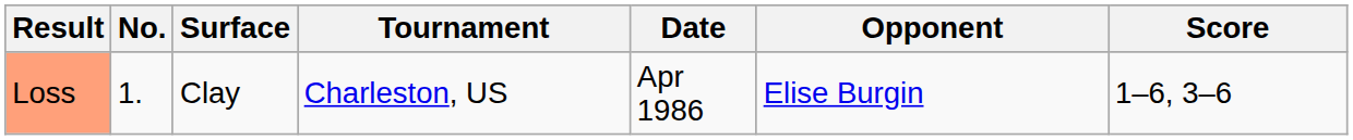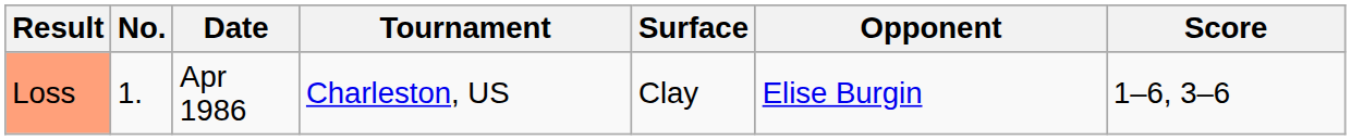columns swapped: Date <-> Surface
